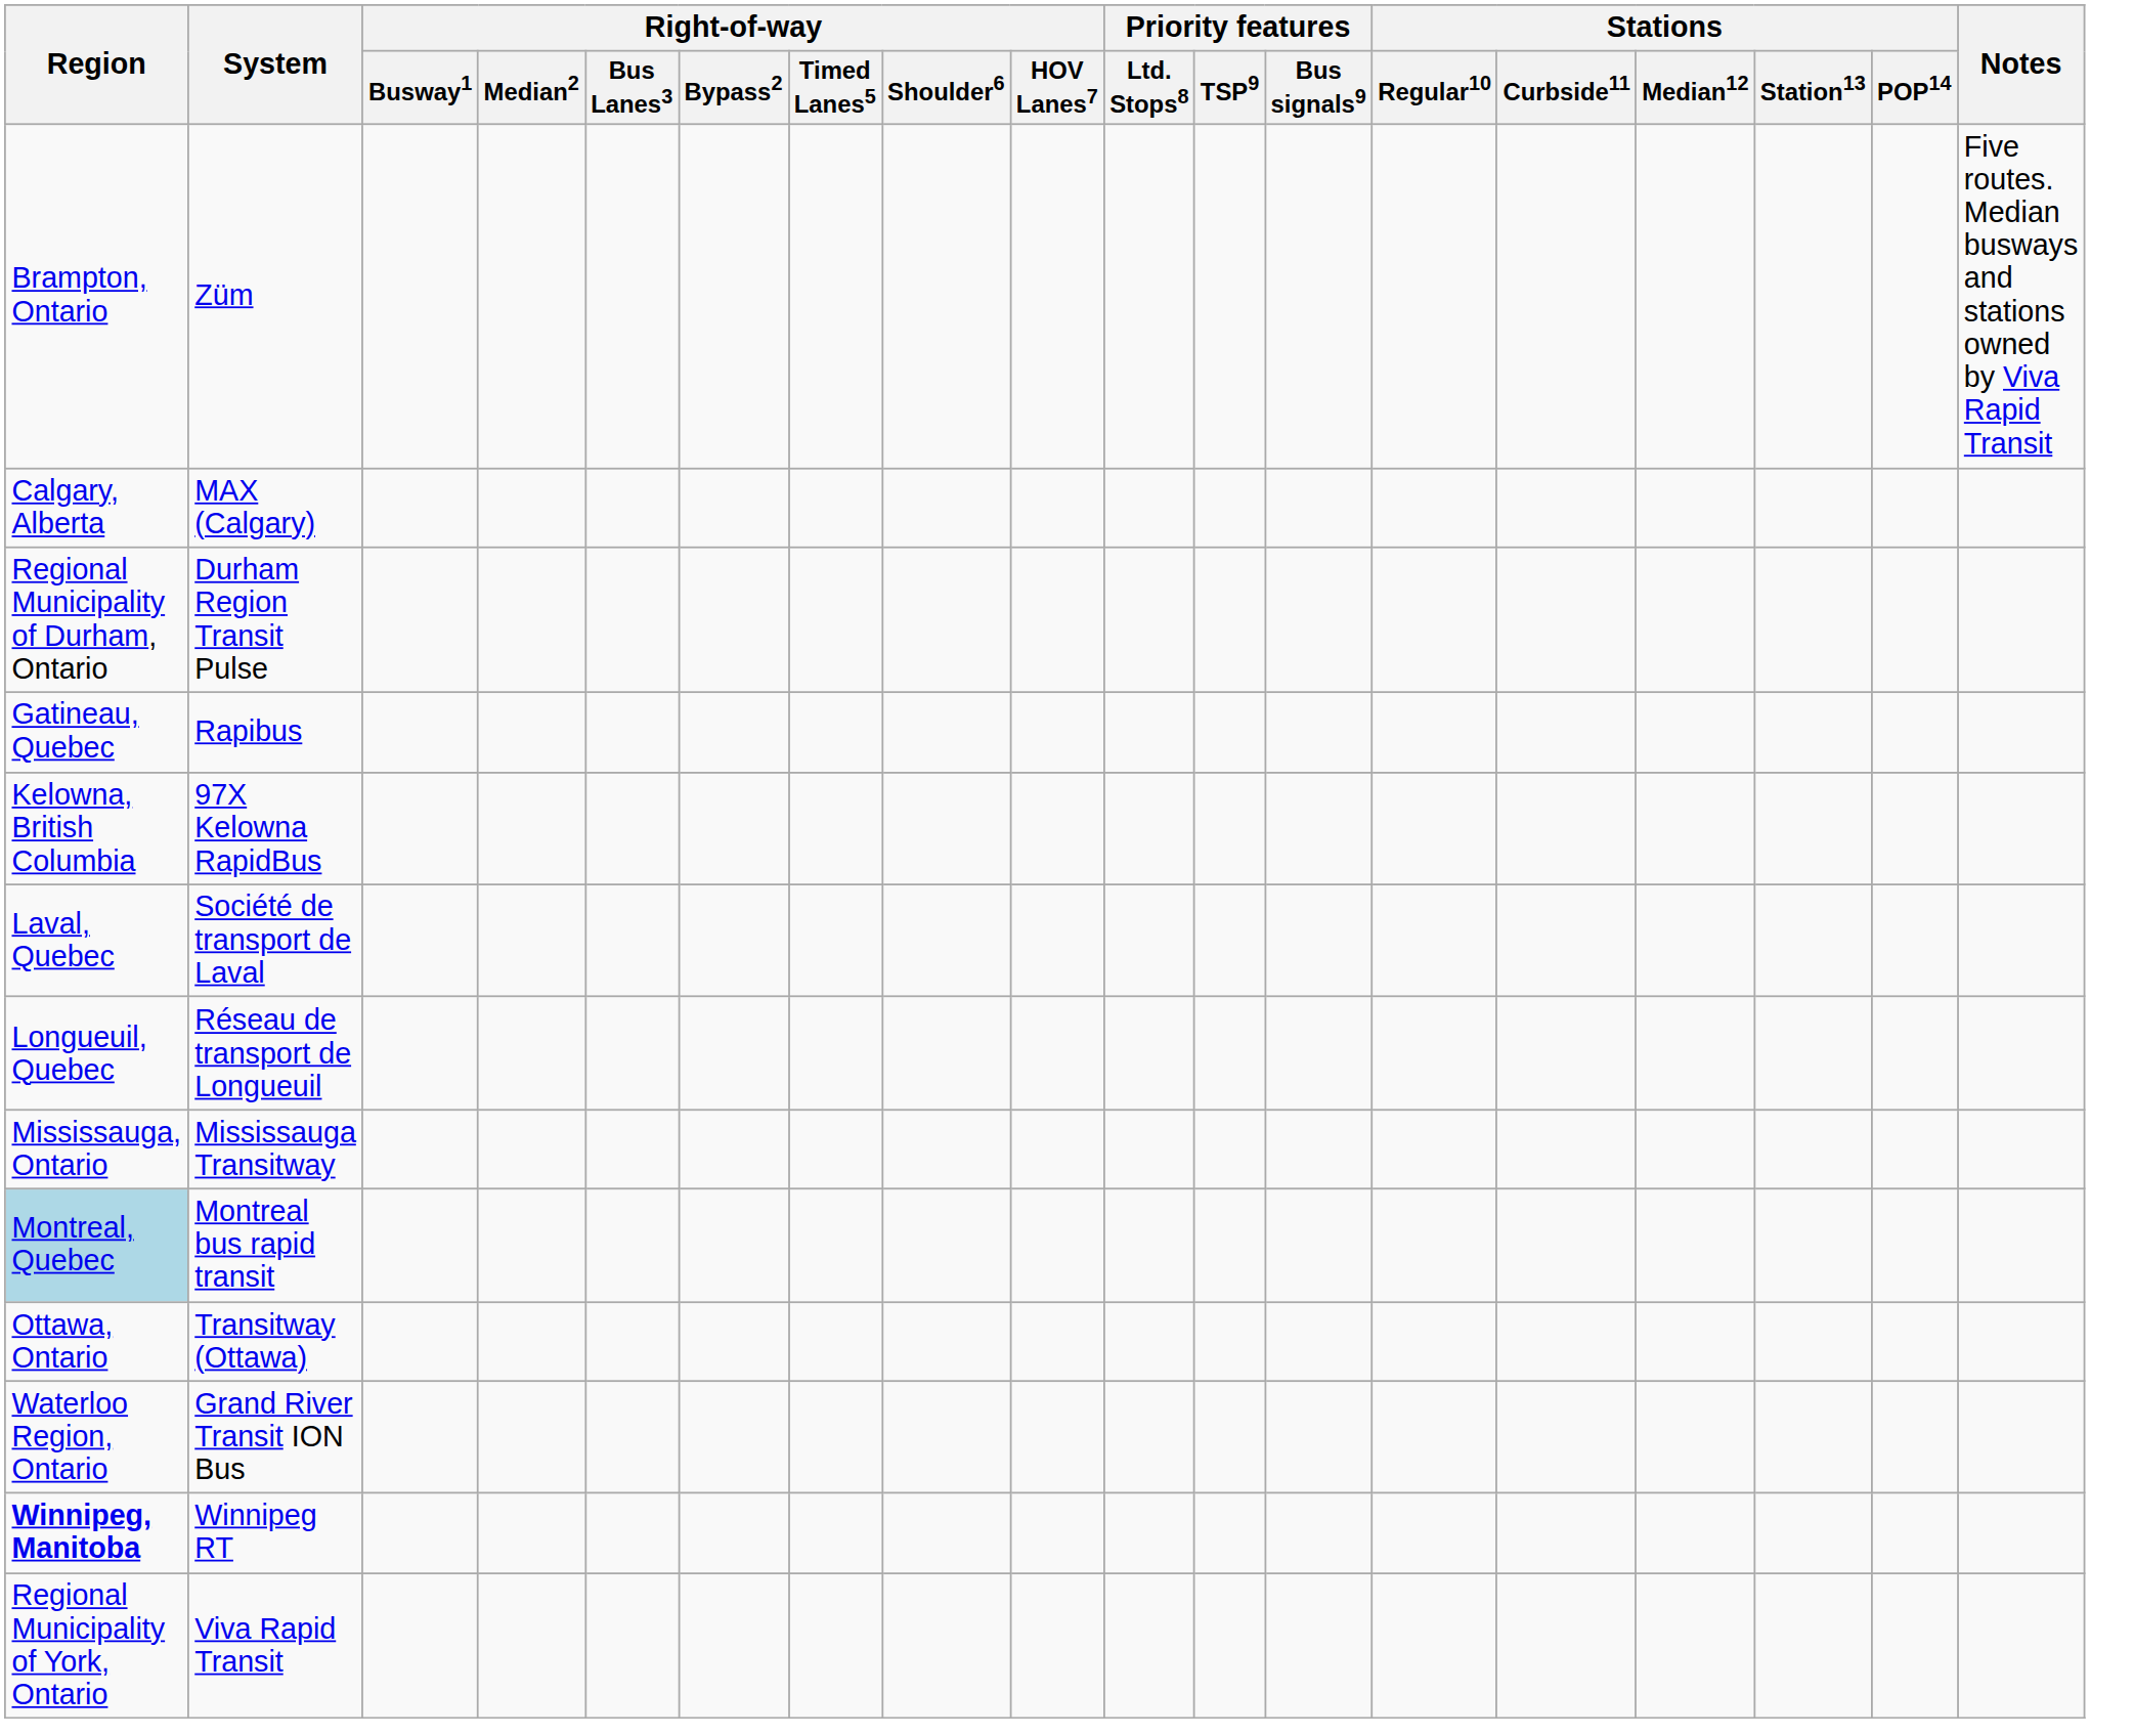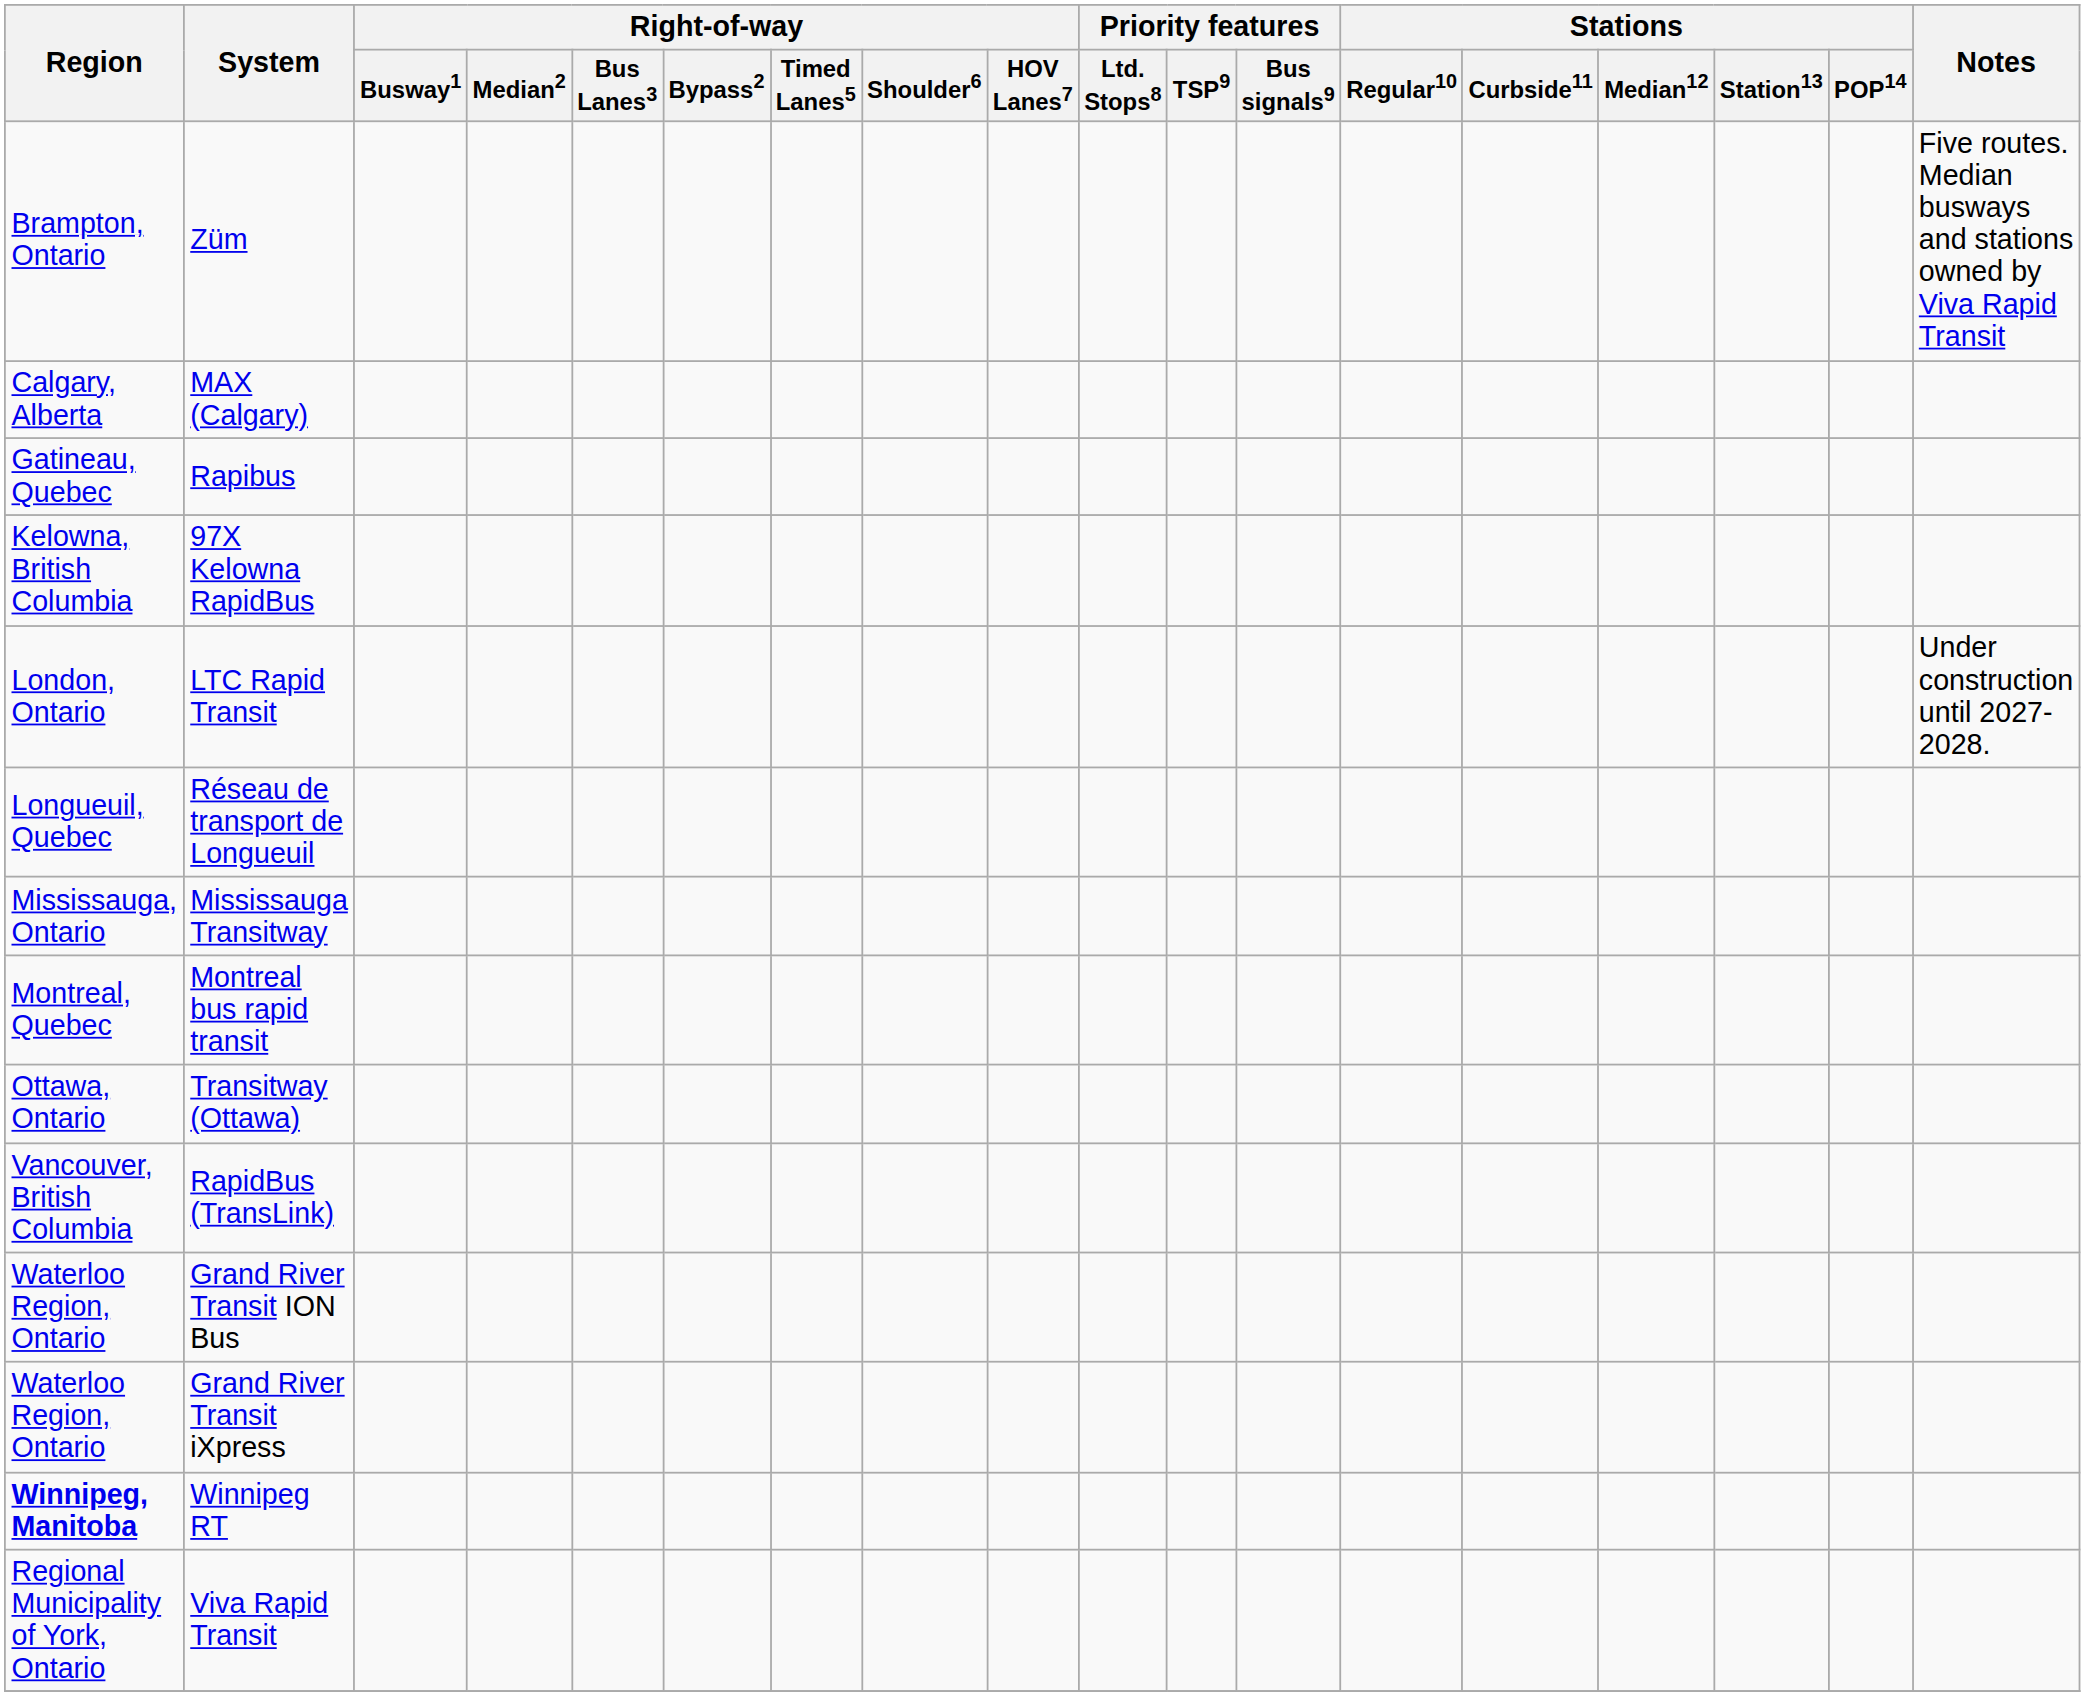- row: Regional Municipality of Durham, Ontario | Durham Region Transit Pulse
- row: Laval, Quebec | Société de transport de Laval
+ row: London, Ontario | LTC Rapid Transit | Under construction until 2027-2028.
Montreal bus rapid transit | Region: lightblue background -> no background
+ row: Vancouver, British Columbia | RapidBus (TransLink)
+ row: Waterloo Region, Ontario | Grand River Transit iXpress
